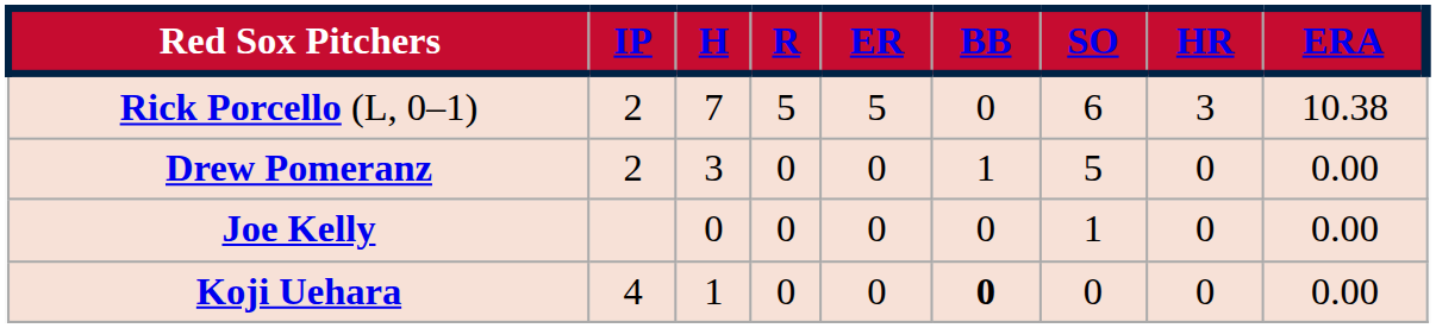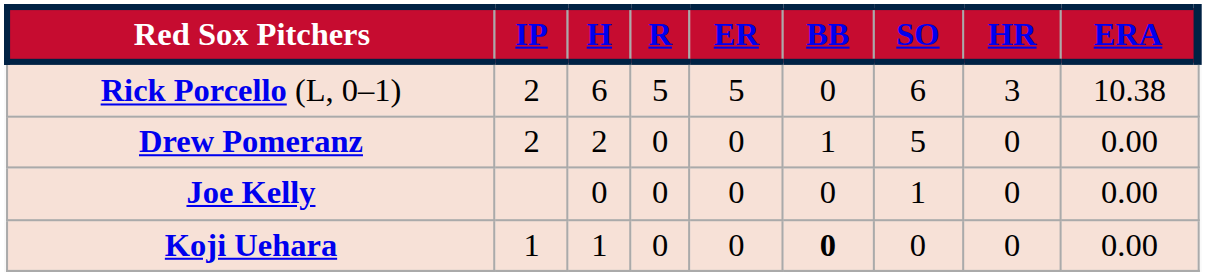Rick Porcello (L, 0–1) | H: 7 -> 6
Drew Pomeranz | H: 3 -> 2
Koji Uehara | IP: 4 -> 1
